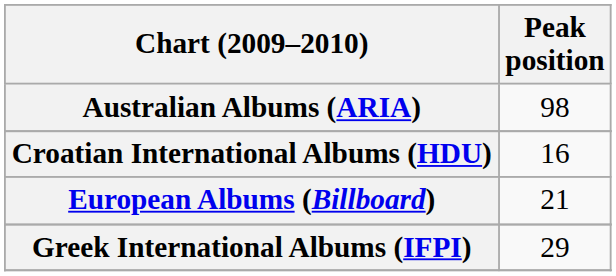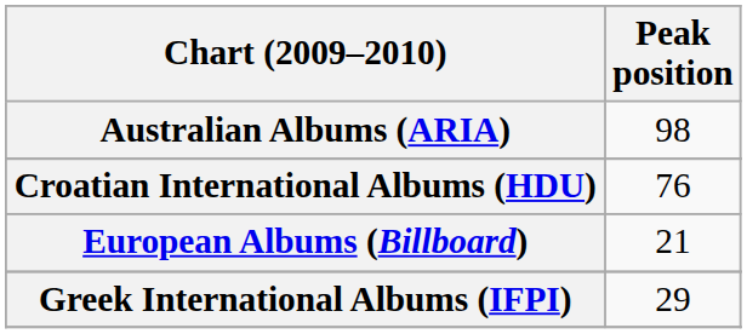Croatian International Albums (HDU) | Peak position: 16 -> 76
